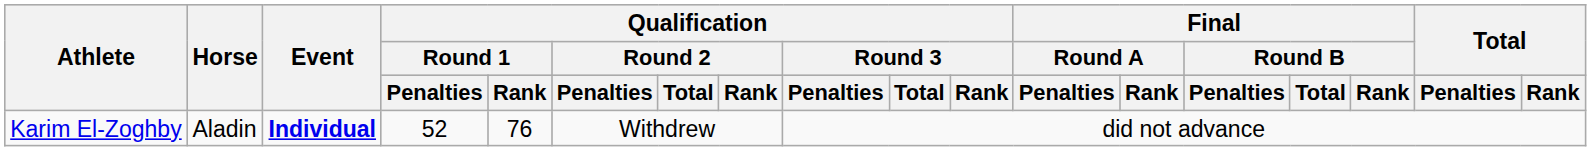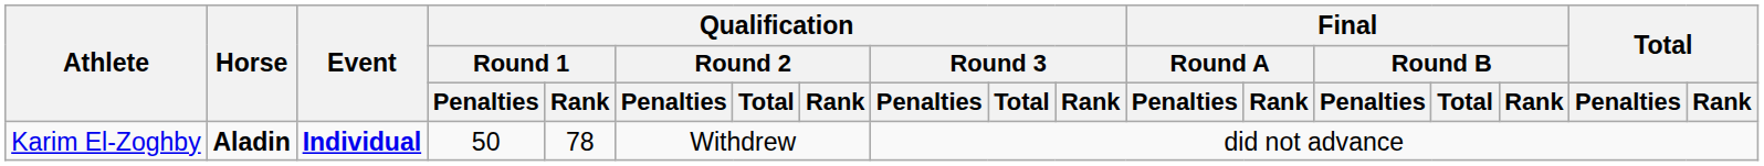Karim El-Zoghby | Horse: normal -> bold
Karim El-Zoghby | Qualification / Round 1 / Penalties: 52 -> 50
Karim El-Zoghby | Qualification / Round 1 / Rank: 76 -> 78
